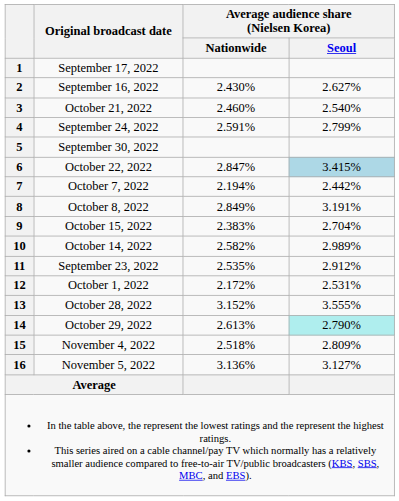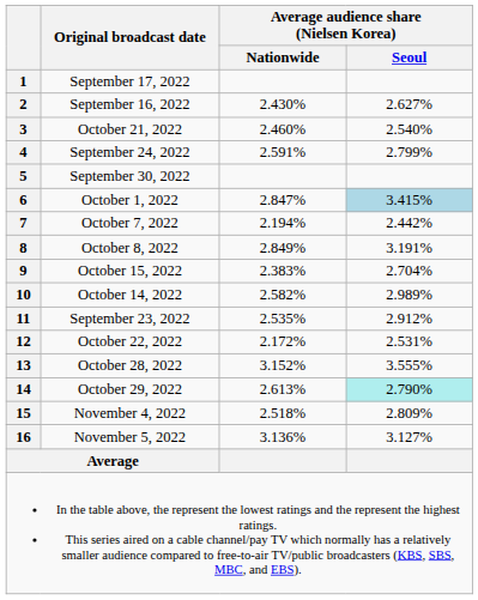6 | Original broadcast date: October 22, 2022 -> October 1, 2022
12 | Original broadcast date: October 1, 2022 -> October 22, 2022
